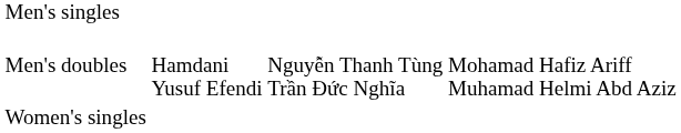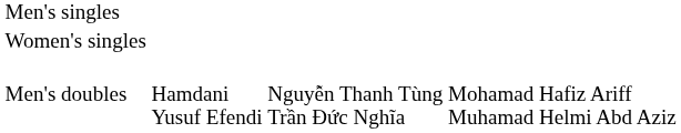rows swapped: Women's singles <-> Men's doubles
